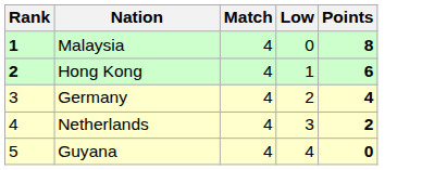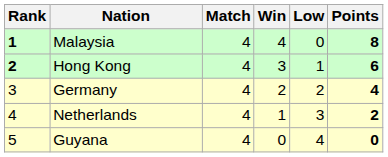+ column: Win | 4 | 3 | 2 | 1 | 0
